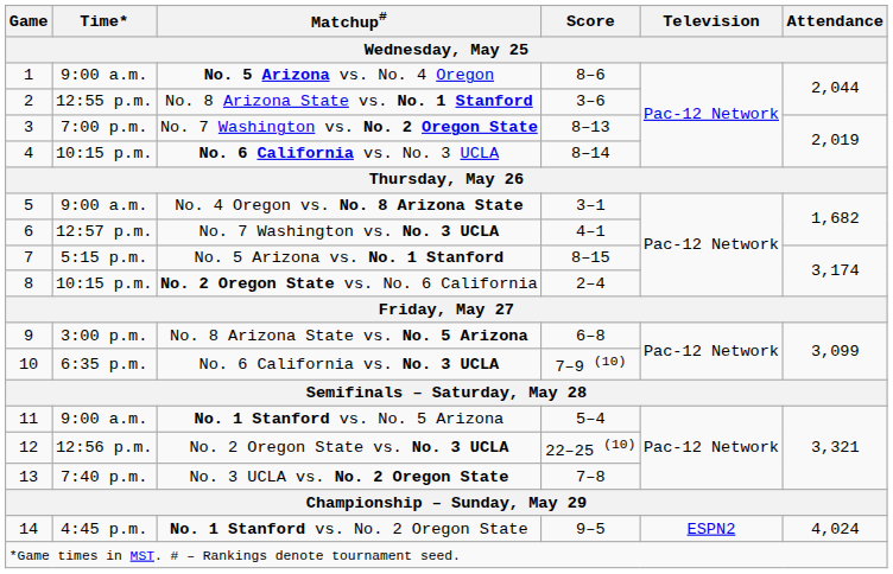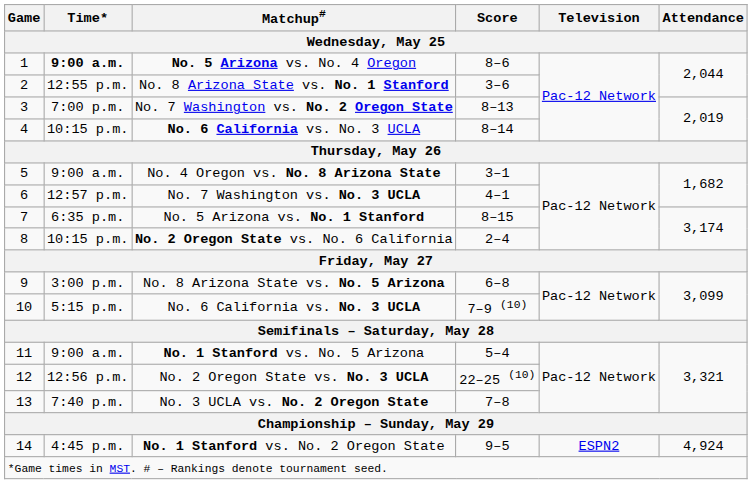No. 5 Arizona vs. No. 4 Oregon | Time*: normal -> bold
No. 5 Arizona vs. No. 1 Stanford | Time*: 5:15 p.m. -> 6:35 p.m.
10 / No. 6 California vs. No. 3 UCLA | Time*: 6:35 p.m. -> 5:15 p.m.
No. 1 Stanford vs. No. 2 Oregon State | Attendance: 4,024 -> 4,924
